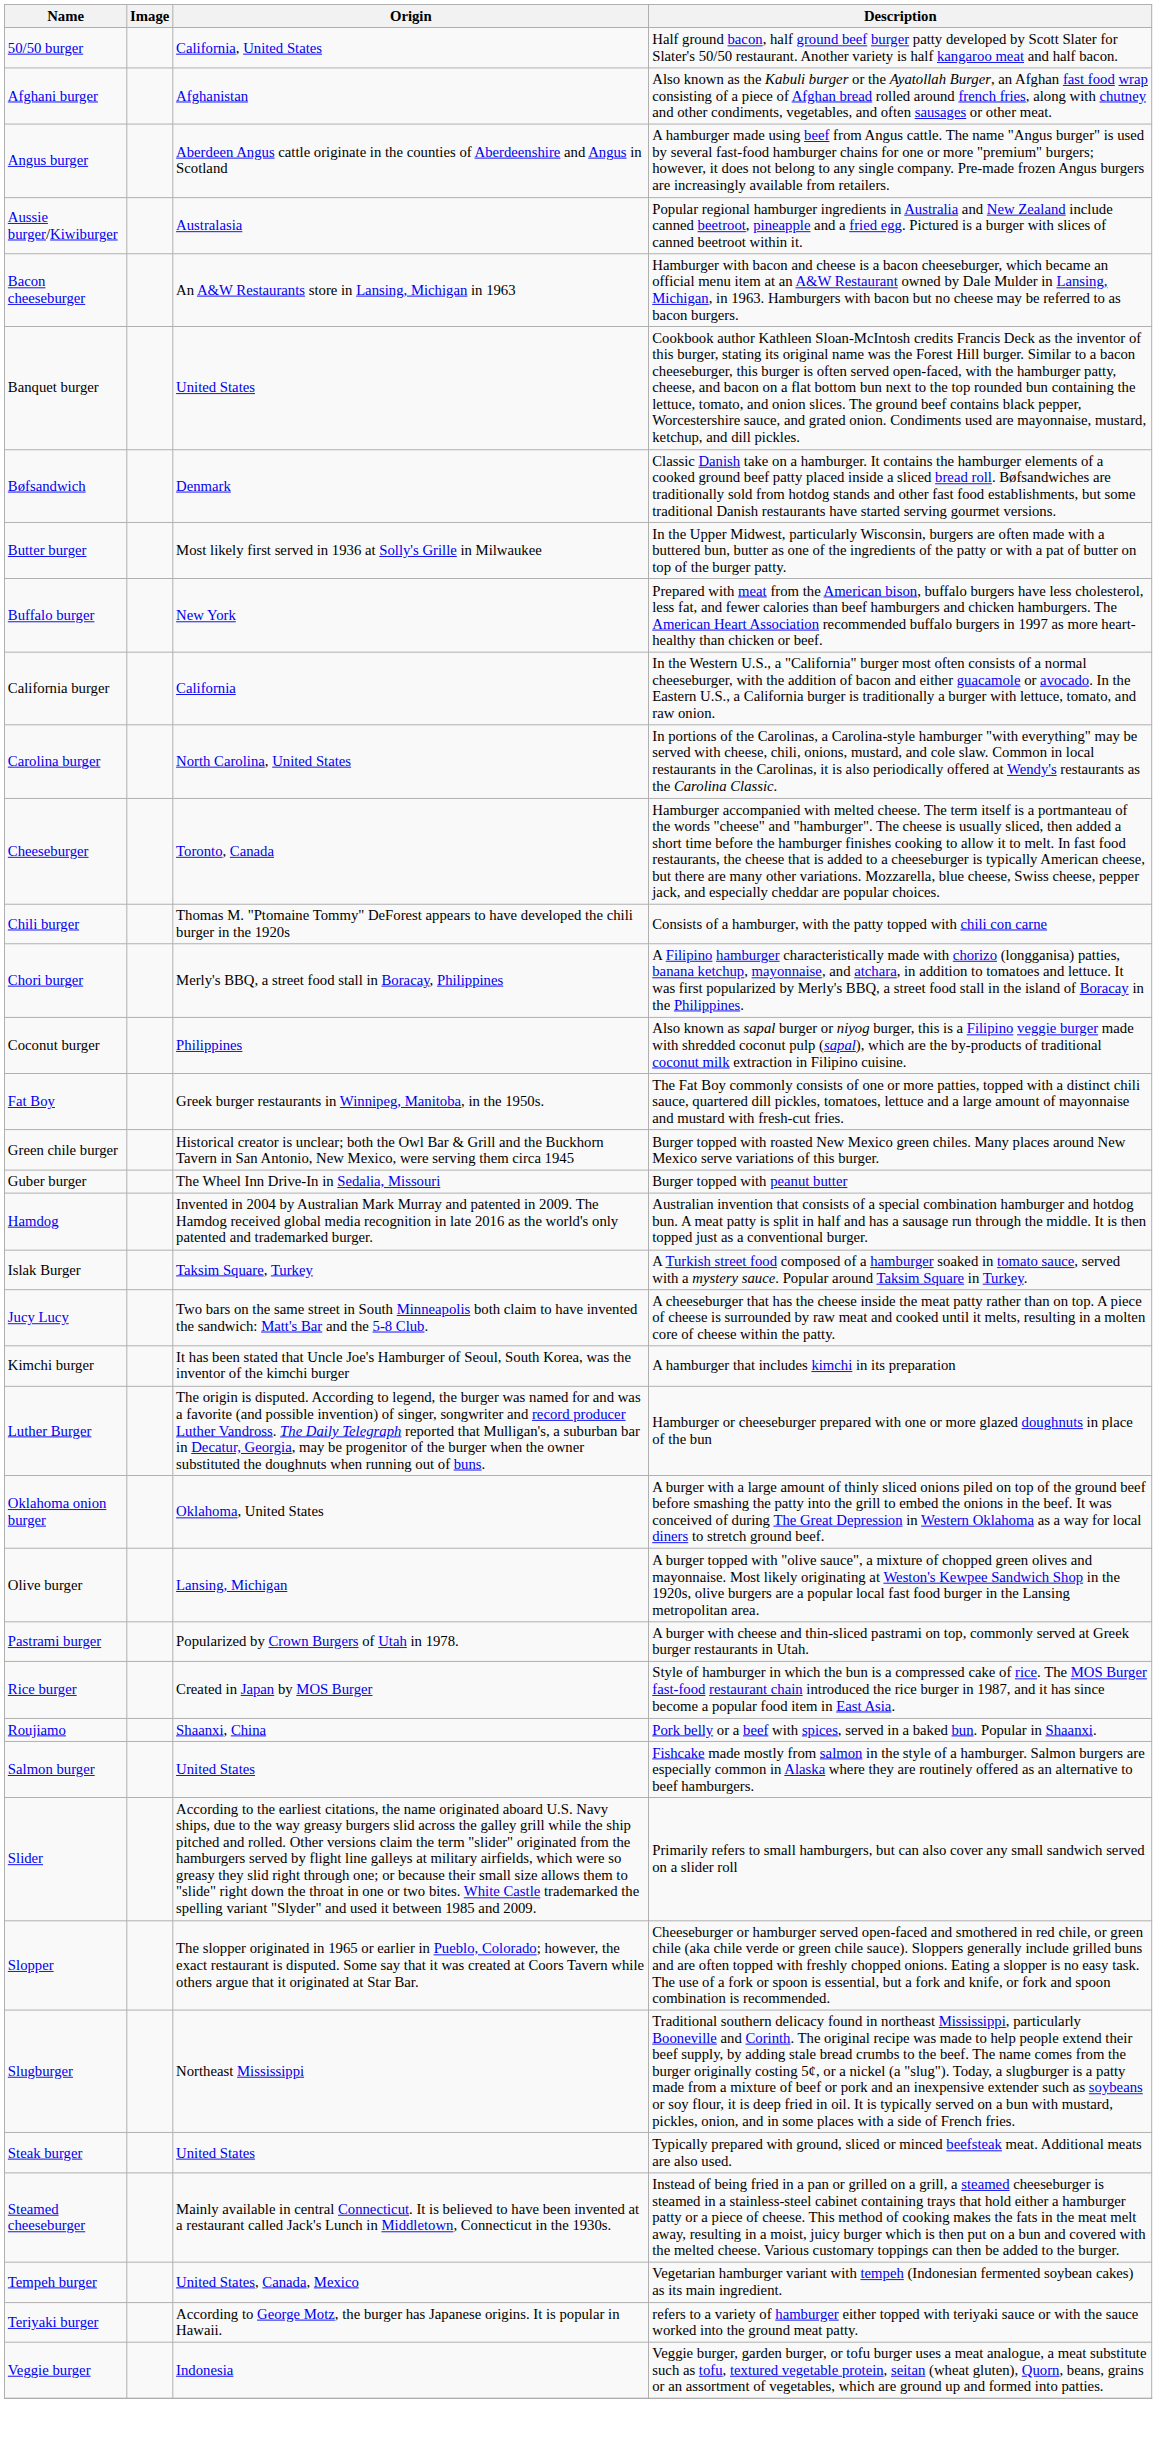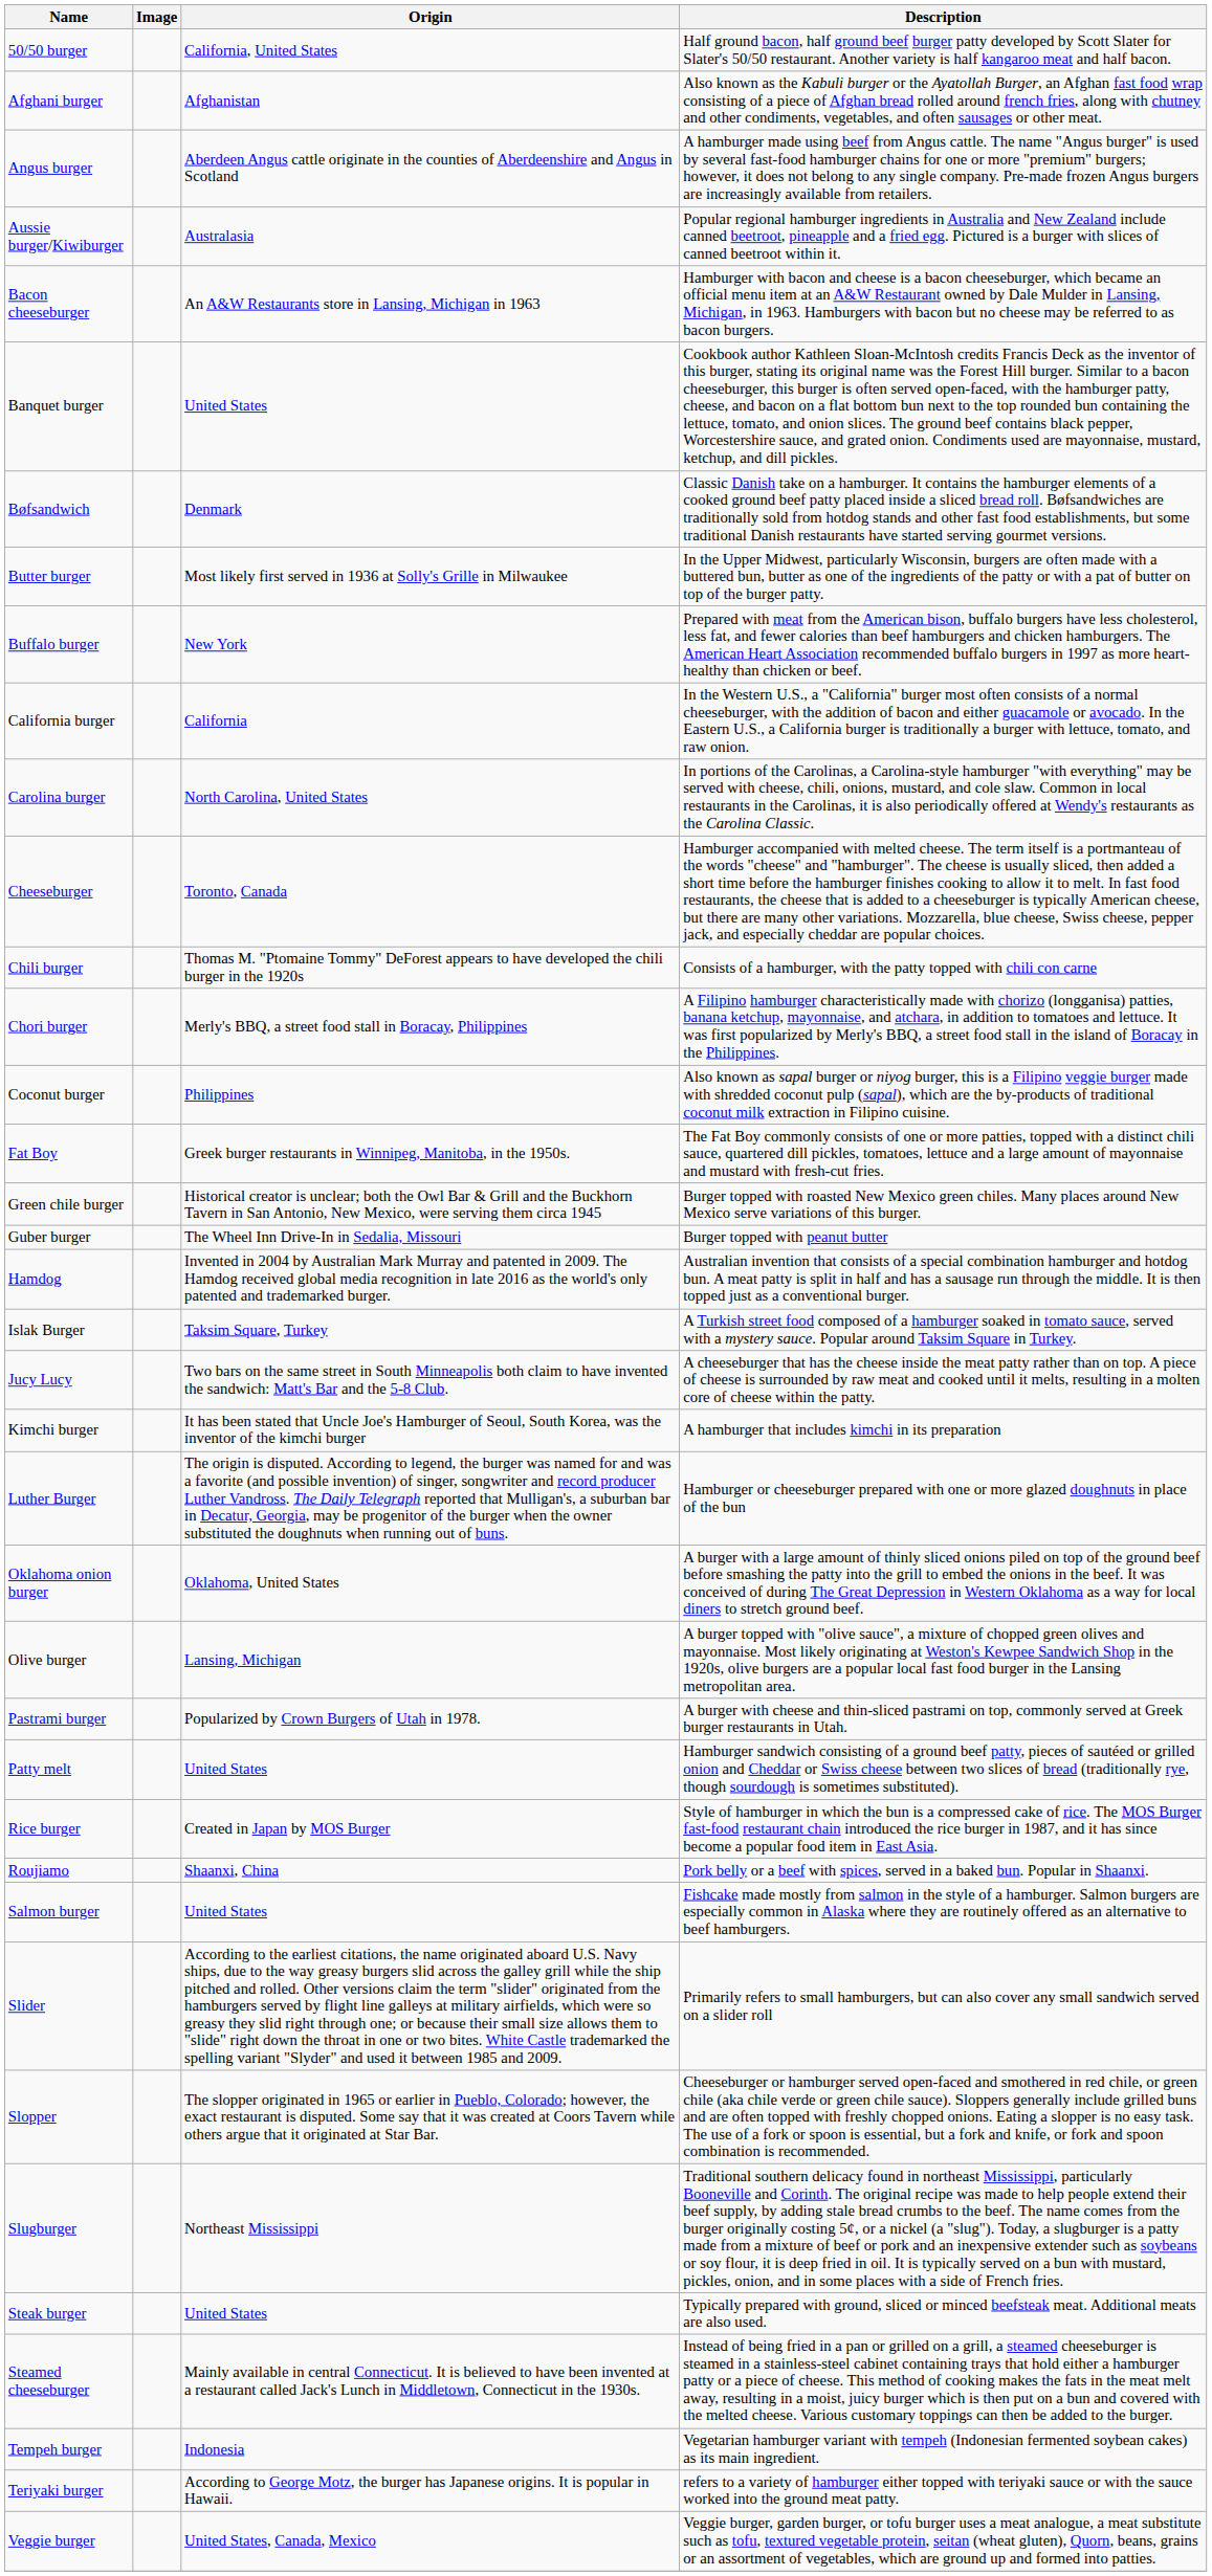+ row: Patty melt | United States | Hamburger sandwich consisting of a ground beef patty, pieces of sautéed or grilled onion and Cheddar or Swiss cheese between two slices of bread (traditionally rye, though sourdough is sometimes substituted).
Tempeh burger | Origin: United States, Canada, Mexico -> Indonesia
Veggie burger | Origin: Indonesia -> United States, Canada, Mexico
